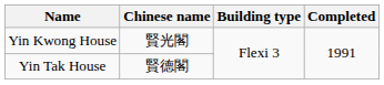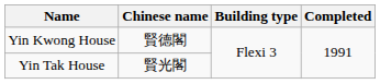Yin Kwong House | Chinese name: 賢光閣 -> 賢德閣
Yin Tak House | Chinese name: 賢德閣 -> 賢光閣
